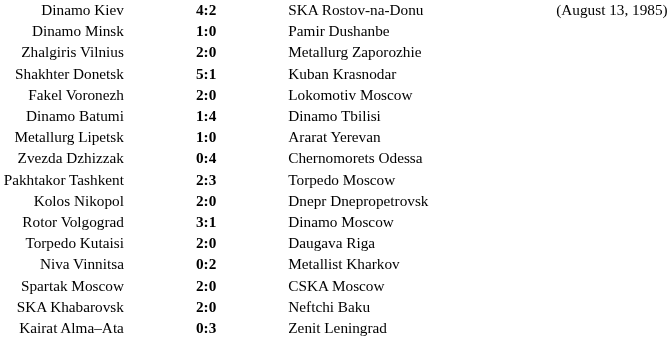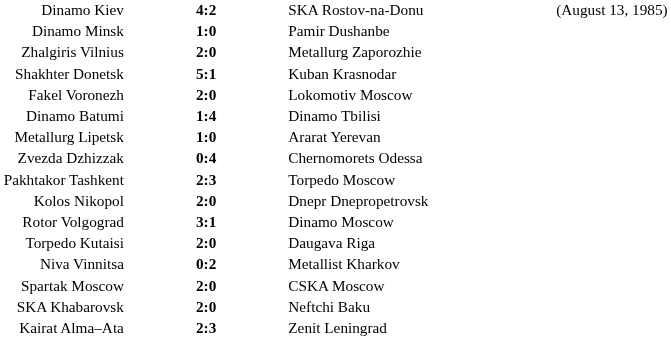Kairat Alma–Ata | column 2: 0:3 -> 2:3
